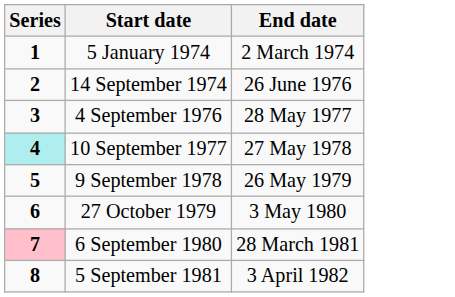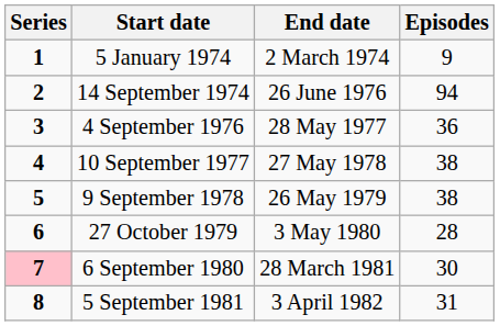+ column: Episodes | 9 | 94 | 36 | 38 | 38 | 28 | 30 | 31
10 September 1977 | Series: paleturquoise background -> no background
